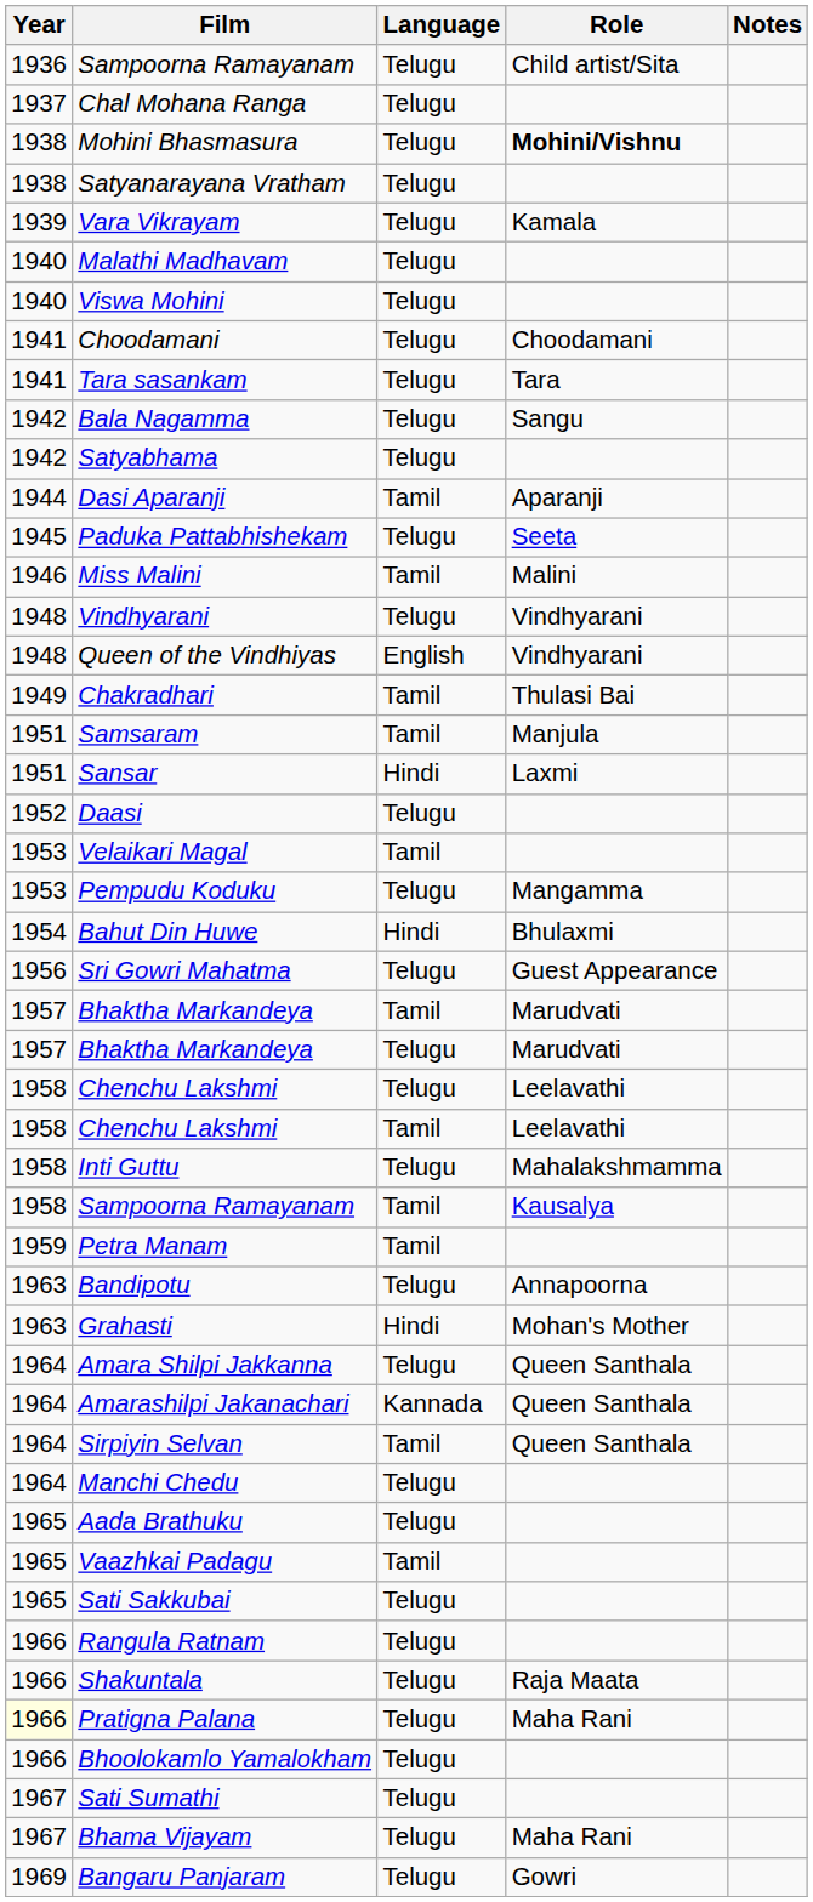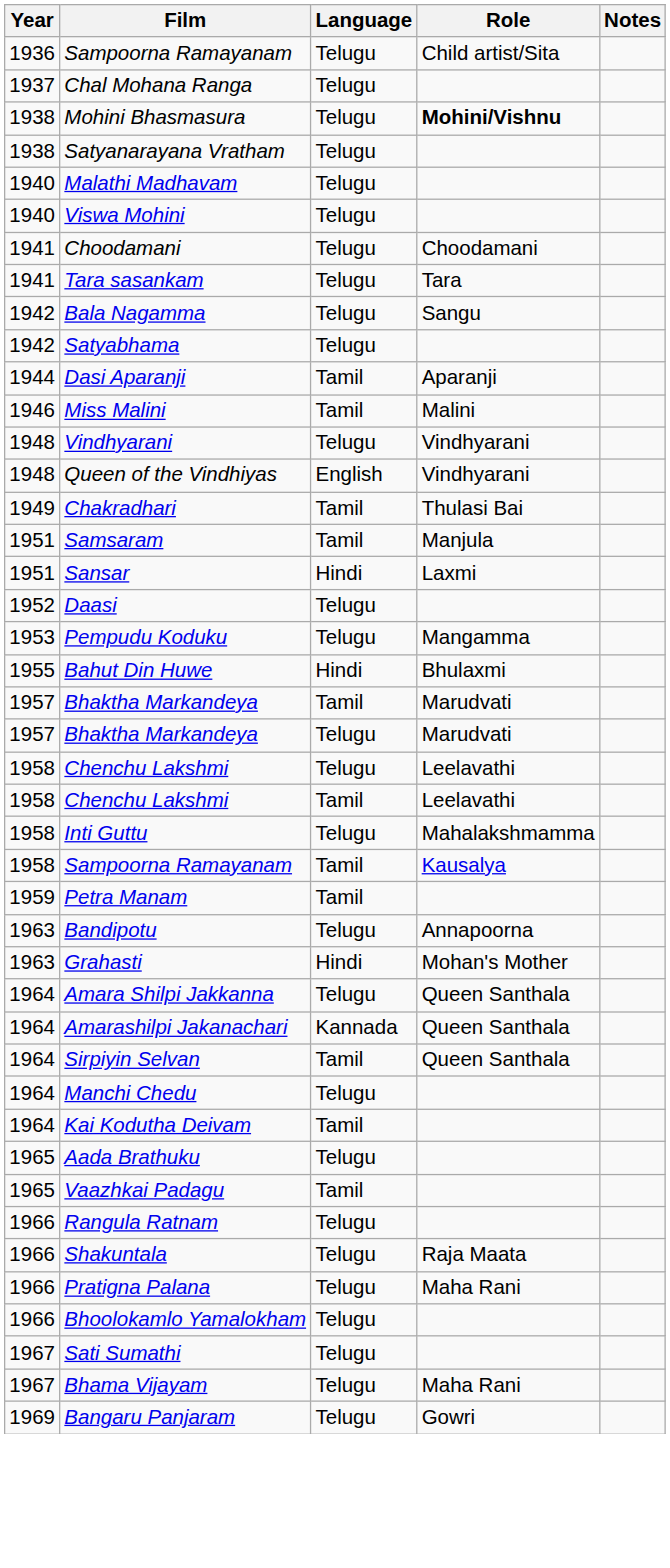- row: 1939 | Vara Vikrayam | Telugu | Kamala
- row: 1945 | Paduka Pattabhishekam | Telugu | Seeta
- row: 1953 | Velaikari Magal | Tamil
Bahut Din Huwe | Year: 1954 -> 1955
- row: 1956 | Sri Gowri Mahatma | Telugu | Guest Appearance
+ row: 1964 | Kai Kodutha Deivam | Tamil
- row: 1965 | Sati Sakkubai | Telugu
Pratigna Palana | Year: lightyellow background -> no background
